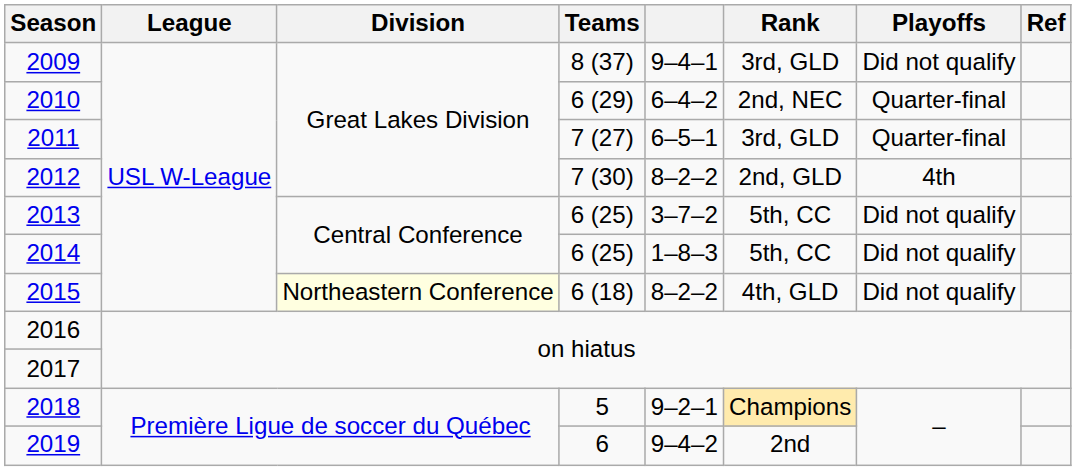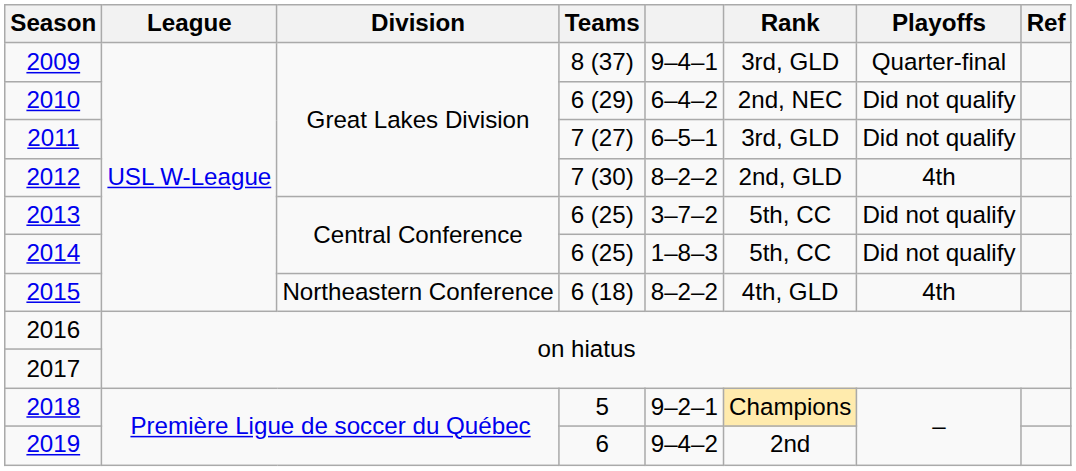2009 | Playoffs: Did not qualify -> Quarter-final
2010 | Playoffs: Quarter-final -> Did not qualify
2011 | Playoffs: Quarter-final -> Did not qualify
2015 | Division: lightyellow background -> no background
2015 | Playoffs: Did not qualify -> 4th
